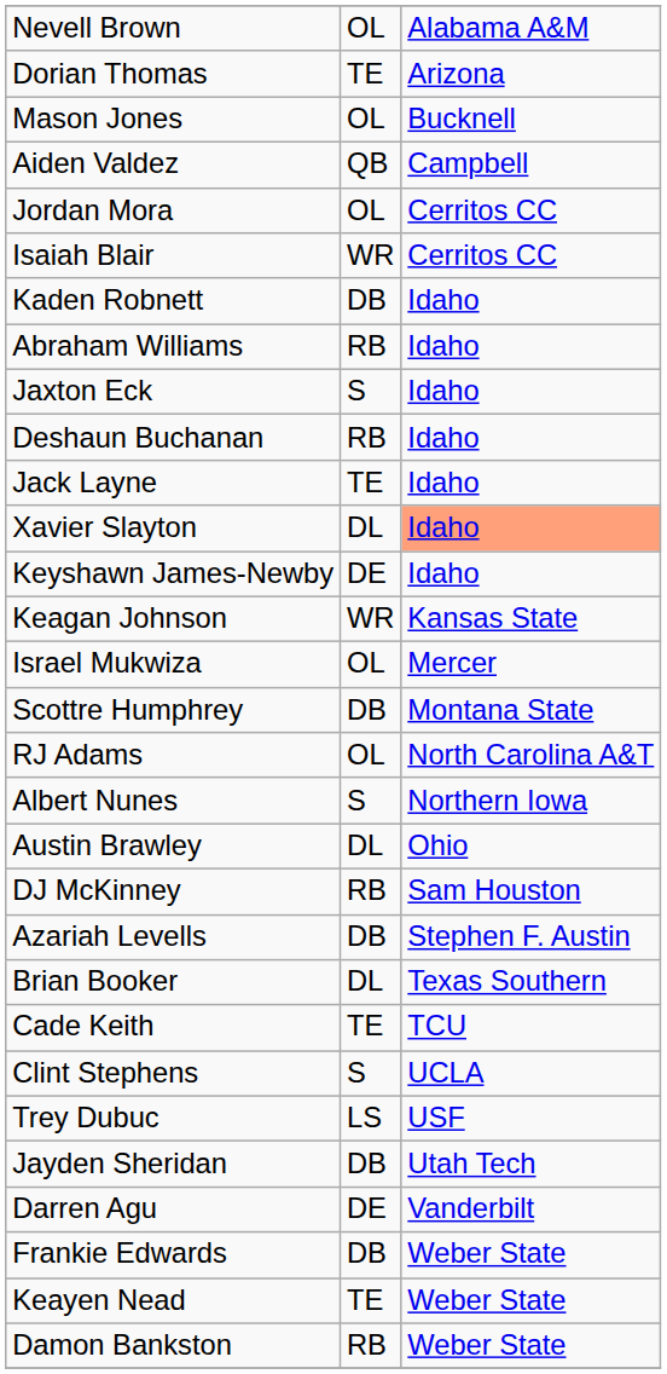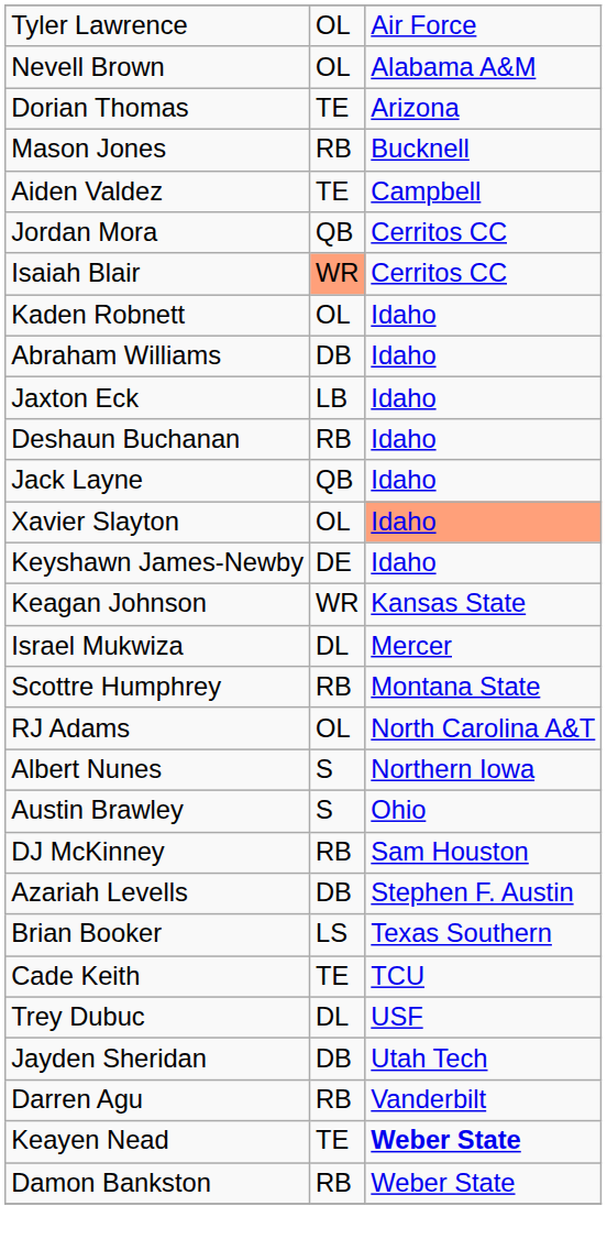+ row: Tyler Lawrence | OL | Air Force
Mason Jones | column 2: OL -> RB
Aiden Valdez | column 2: QB -> TE
Jordan Mora | column 2: OL -> QB
Isaiah Blair | column 2: no background -> lightsalmon background
Kaden Robnett | column 2: DB -> OL
Abraham Williams | column 2: RB -> DB
Jaxton Eck | column 2: S -> LB
Jack Layne | column 2: TE -> QB
Xavier Slayton | column 2: DL -> OL
Israel Mukwiza | column 2: OL -> DL
Scottre Humphrey | column 2: DB -> RB
Austin Brawley | column 2: DL -> S
Brian Booker | column 2: DL -> LS
- row: Clint Stephens | S | UCLA
Trey Dubuc | column 2: LS -> DL
Darren Agu | column 2: DE -> RB
- row: Frankie Edwards | DB | Weber State
Keayen Nead | column 3: normal -> bold
